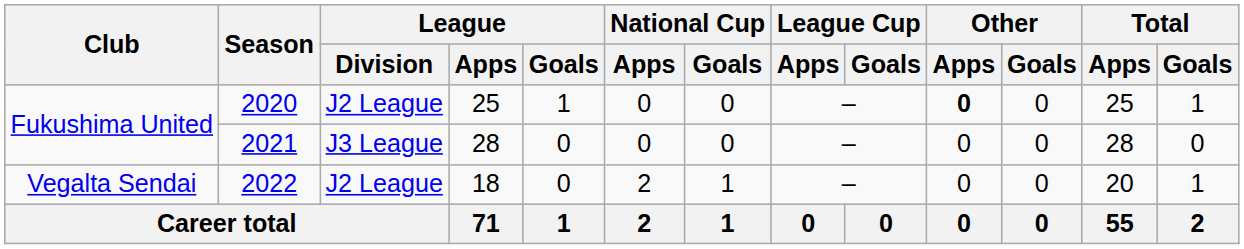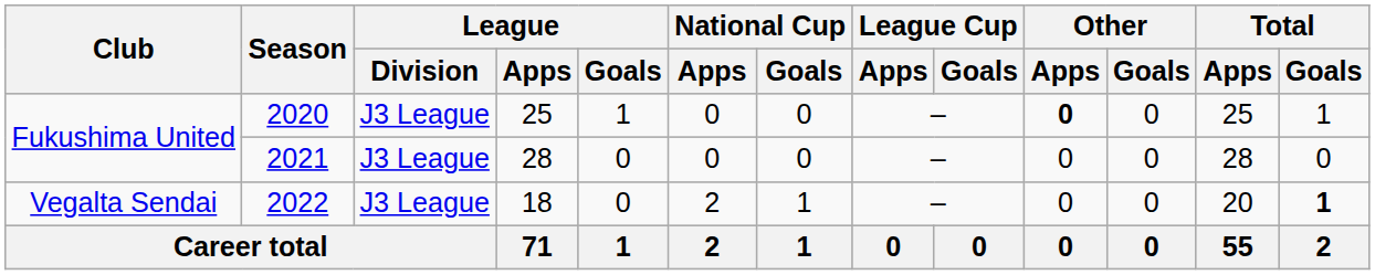2020 | League / Division: J2 League -> J3 League
2022 | League / Division: J2 League -> J3 League
2022 | Total / Goals: normal -> bold
